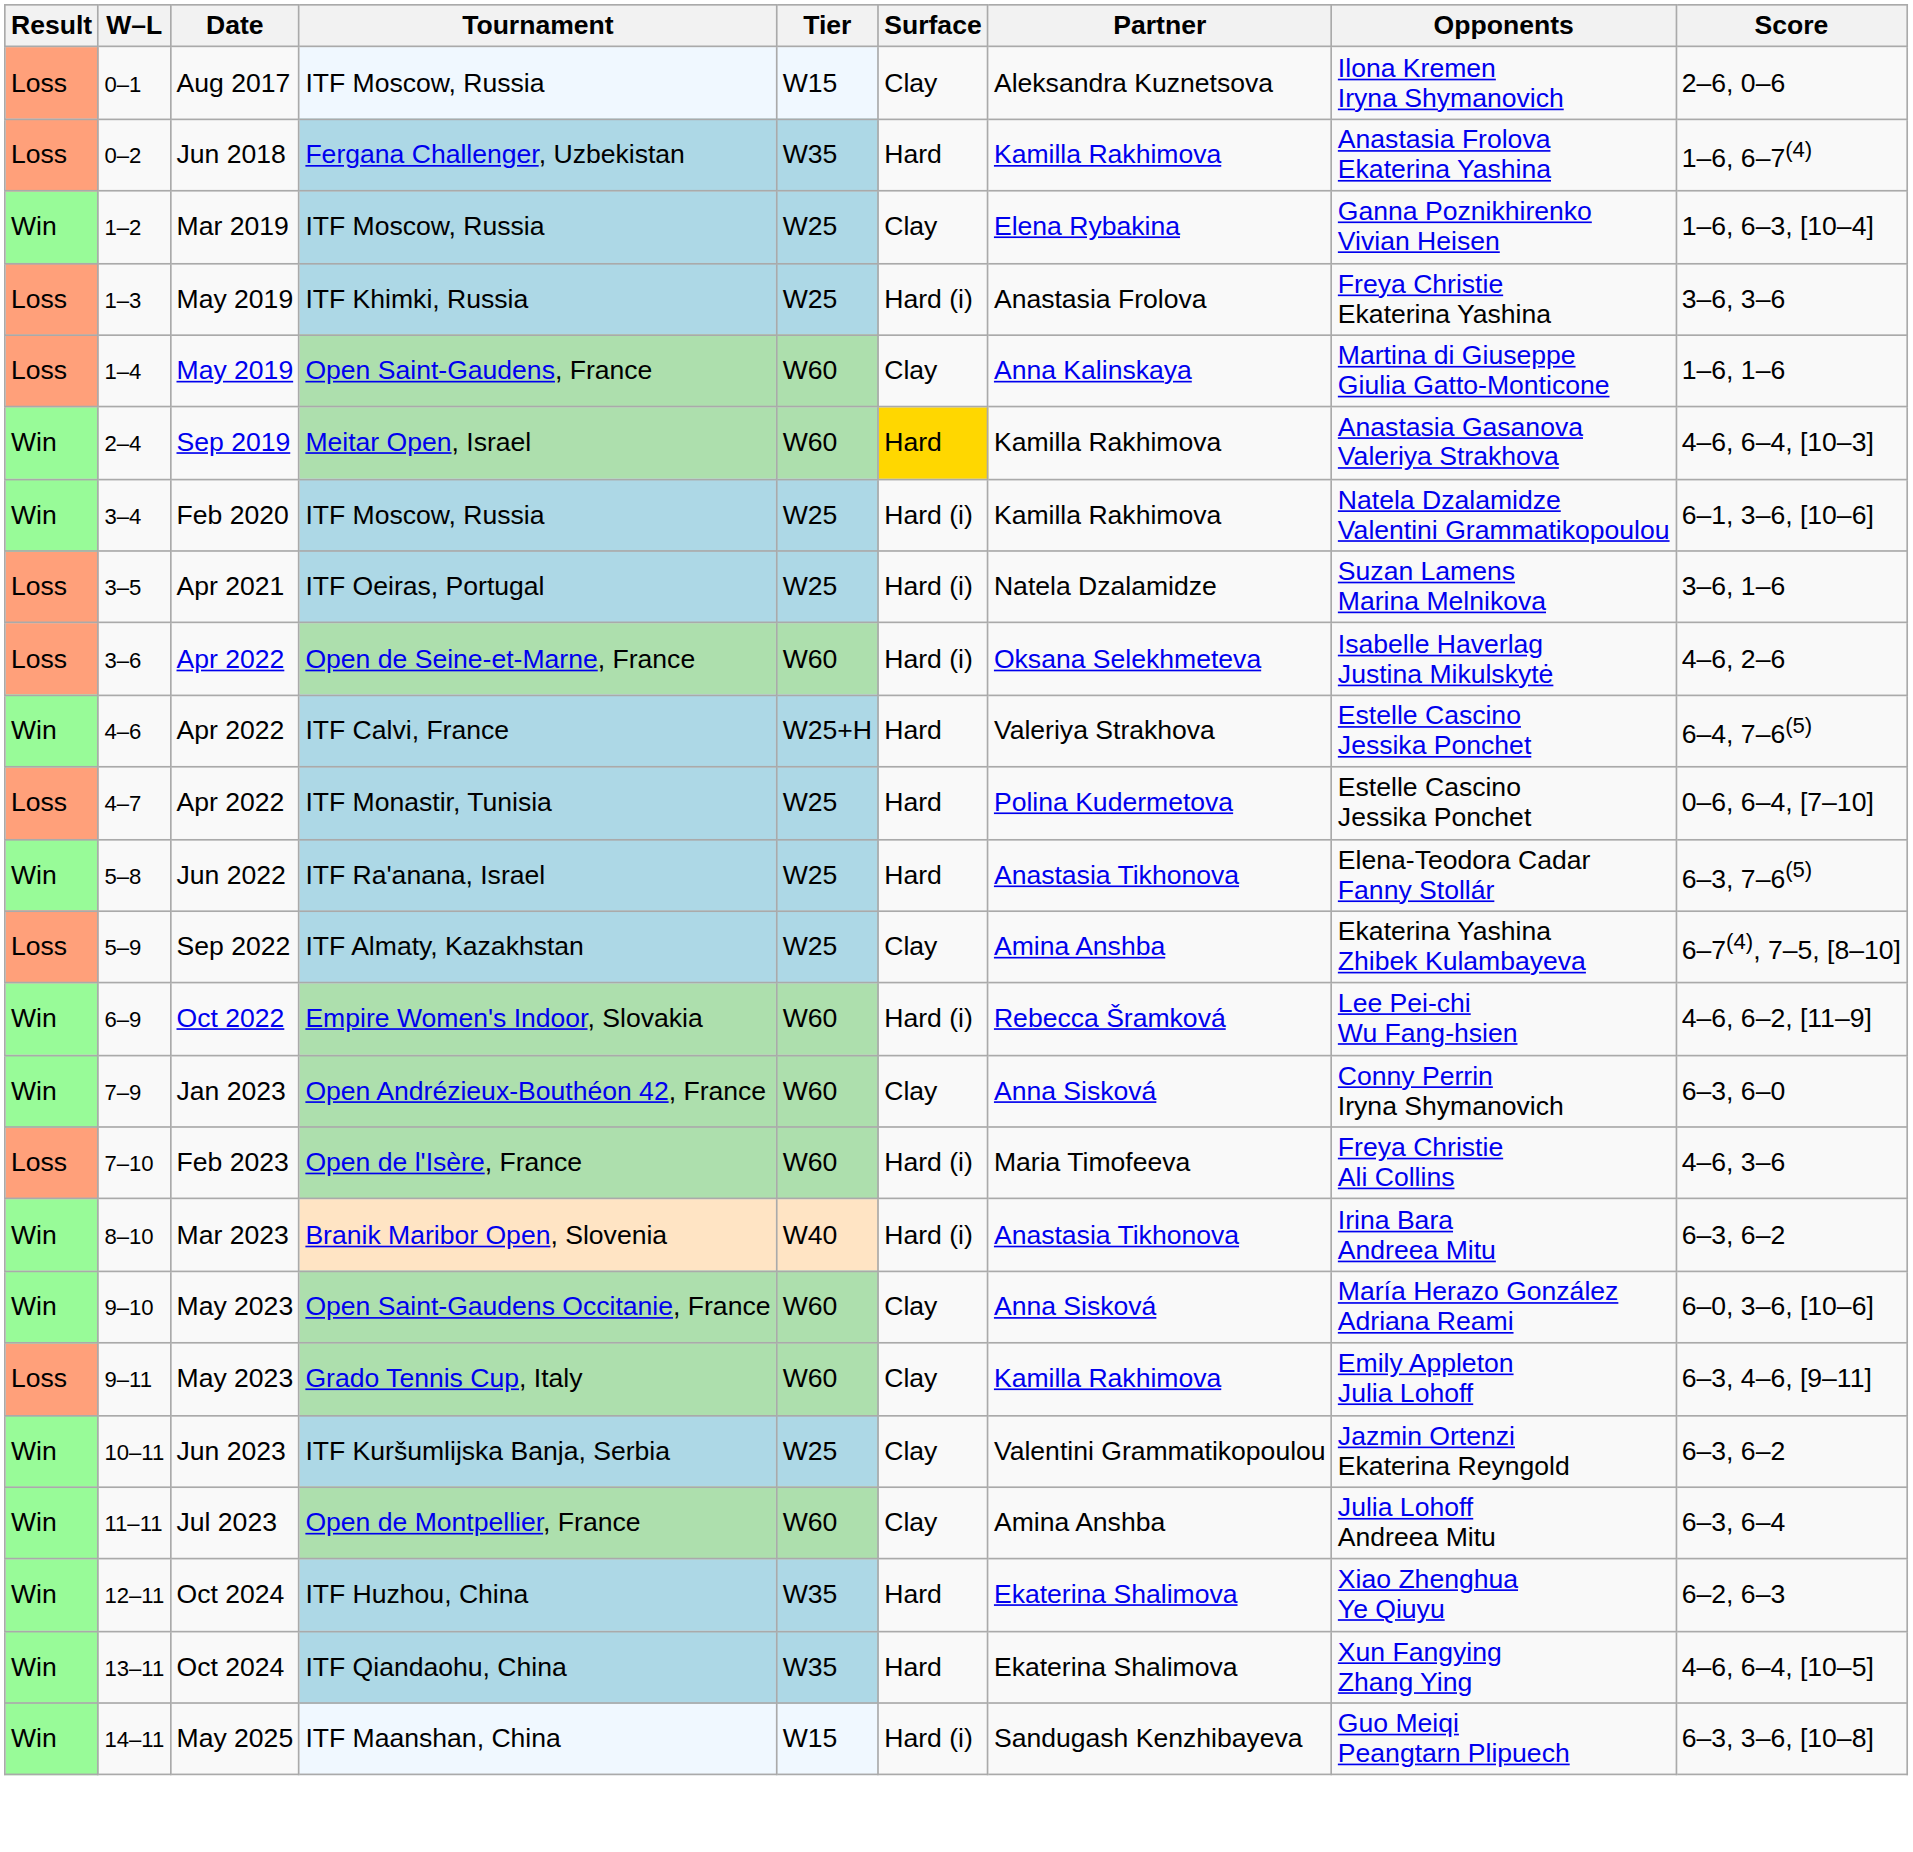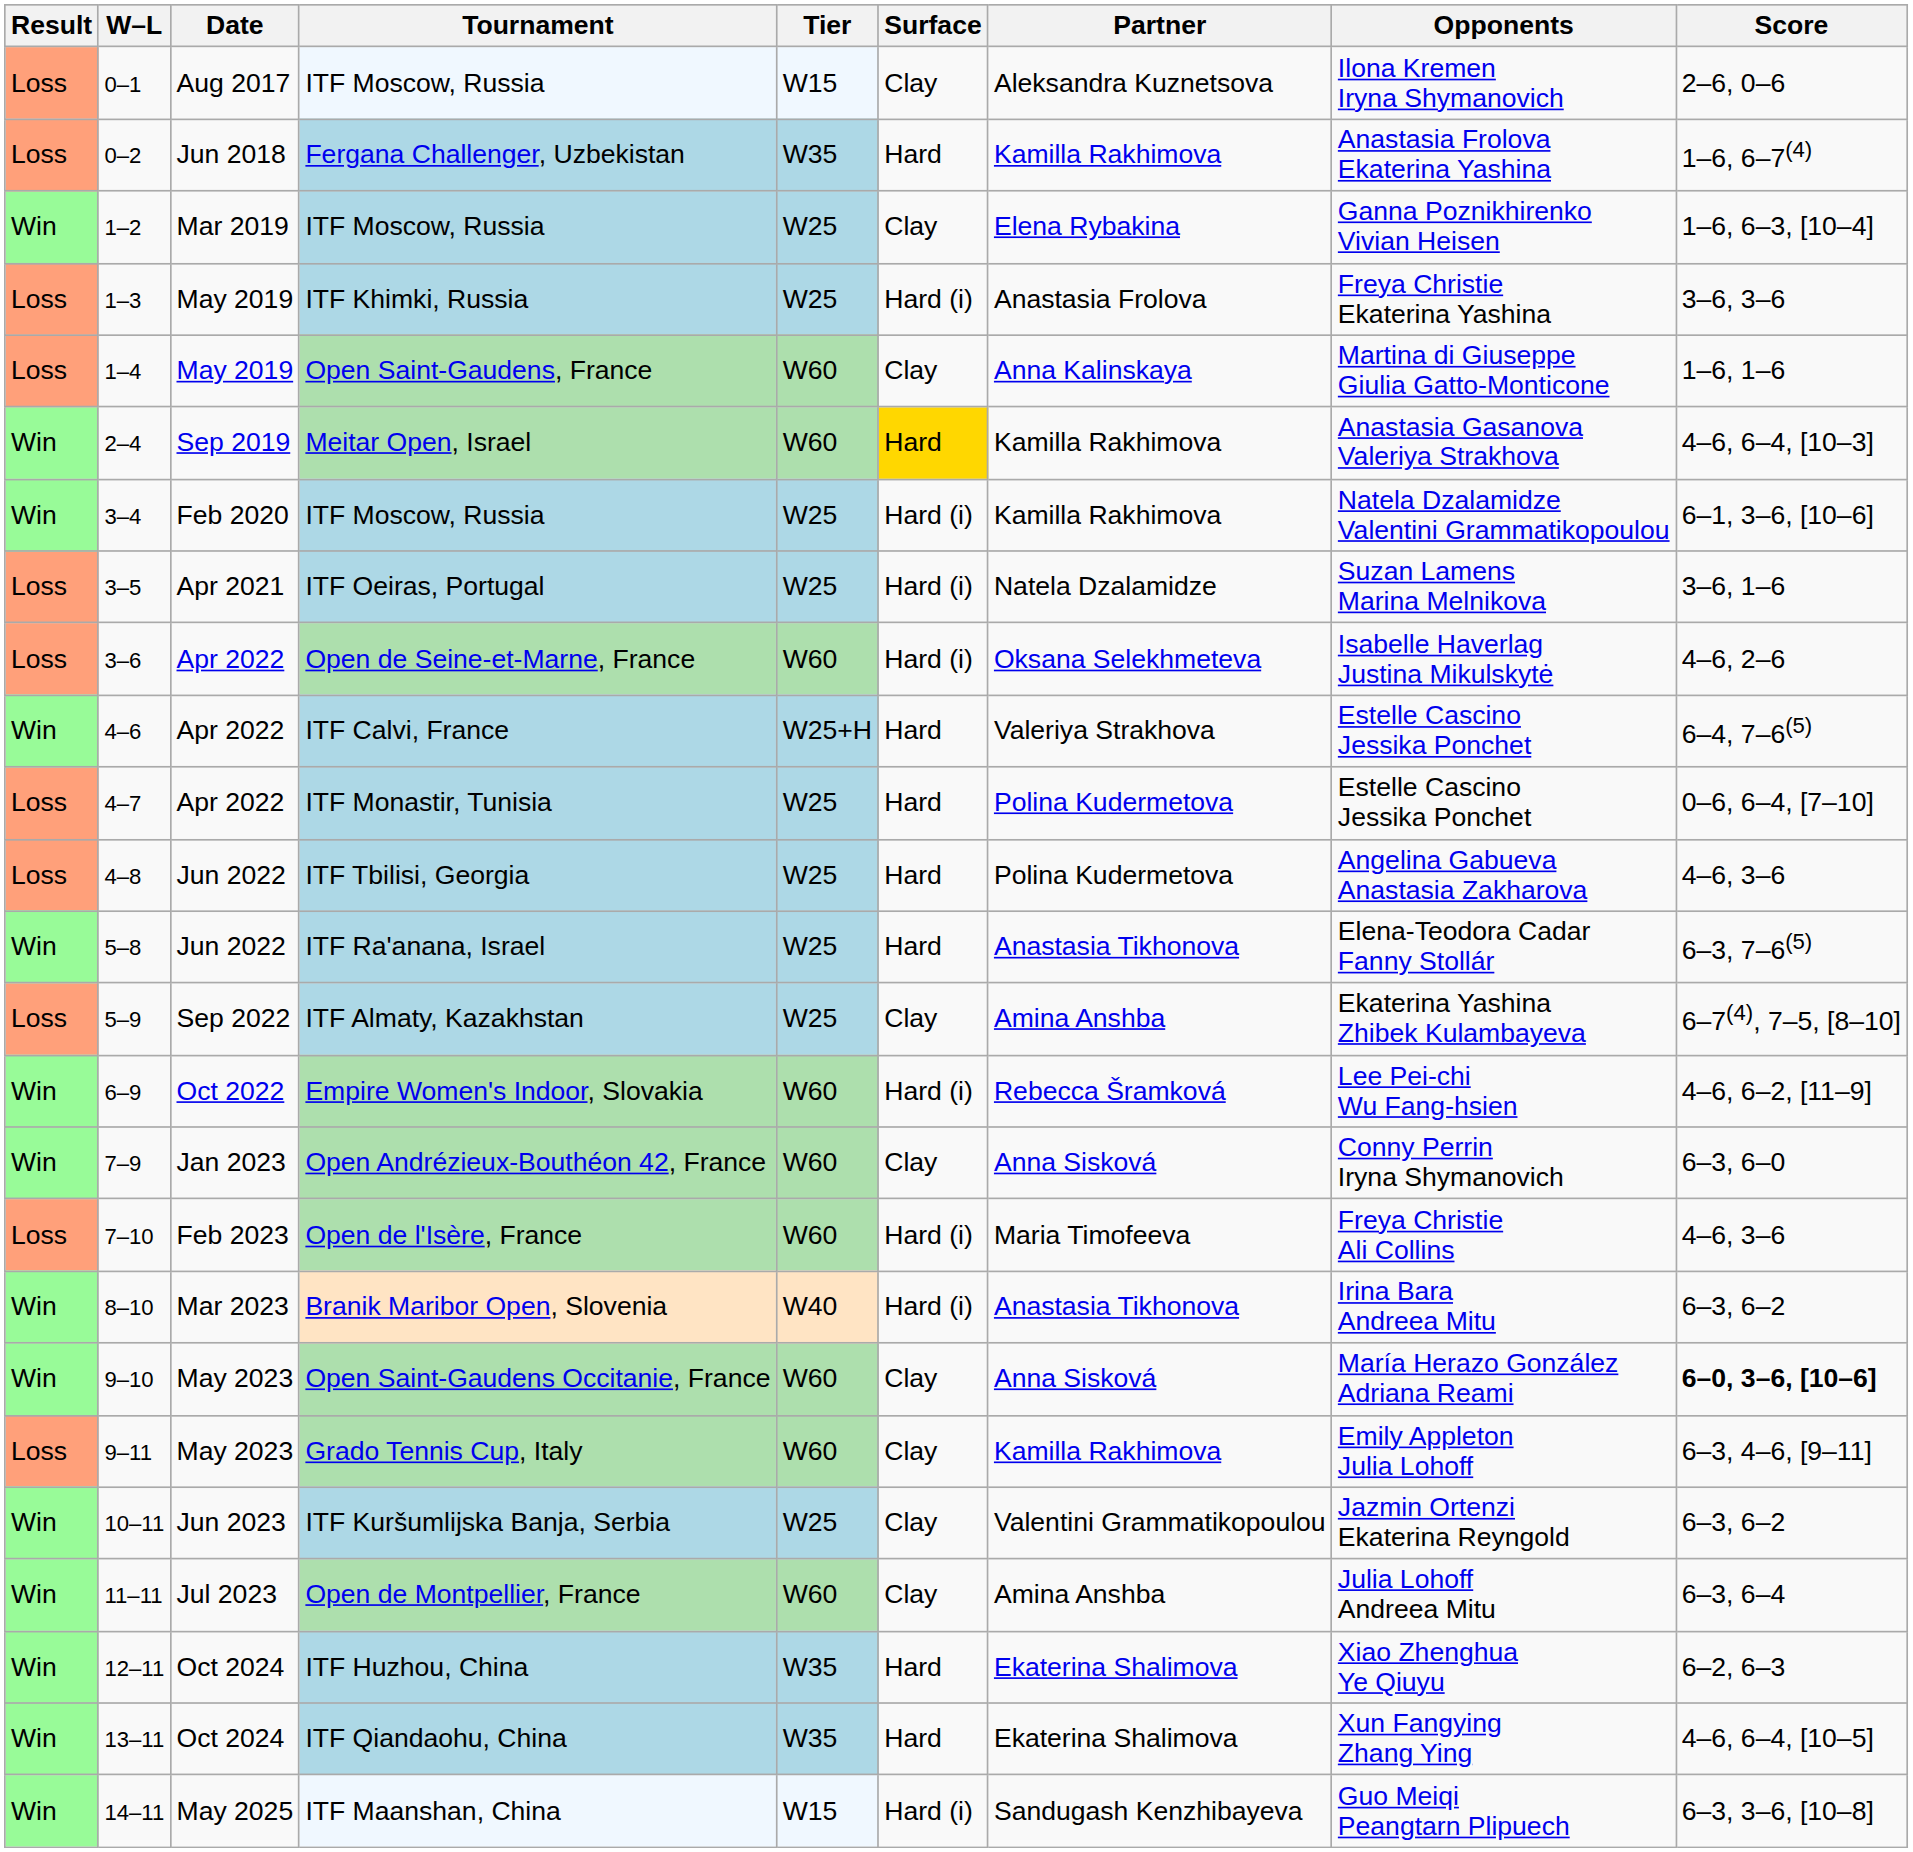+ row: Loss | 4–8 | Jun 2022 | ITF Tbilisi, Georgia | W25 | Hard | Polina Kudermetova | Angelina Gabueva Anastasia Zakharova | 4–6, 3–6
Open Saint-Gaudens Occitanie, France | Score: normal -> bold
